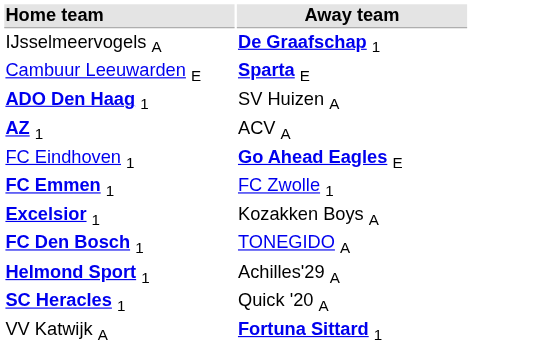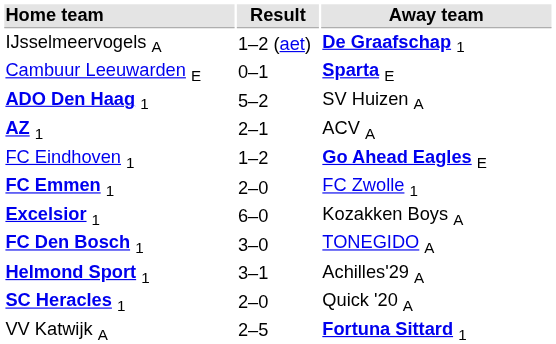+ column: Result | 1–2 (aet) | 0–1 | 5–2 | 2–1 | 1–2 | 2–0 | 6–0 | 3–0 | 3–1 | 2–0 | 2–5
